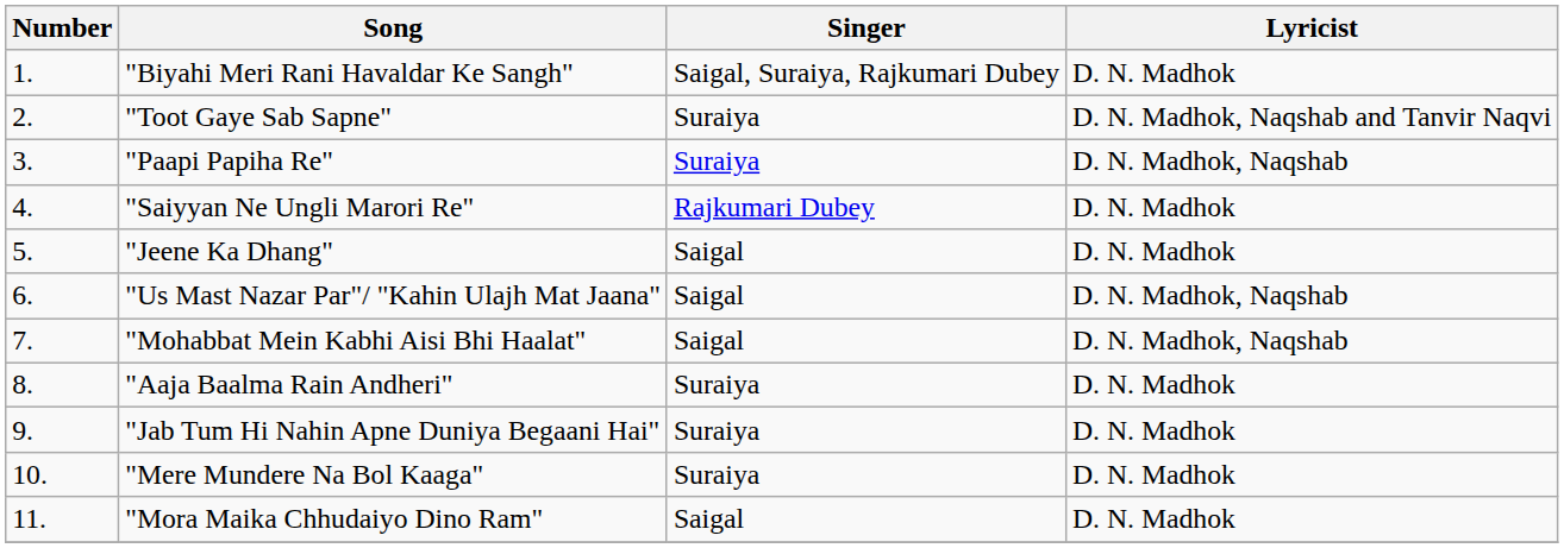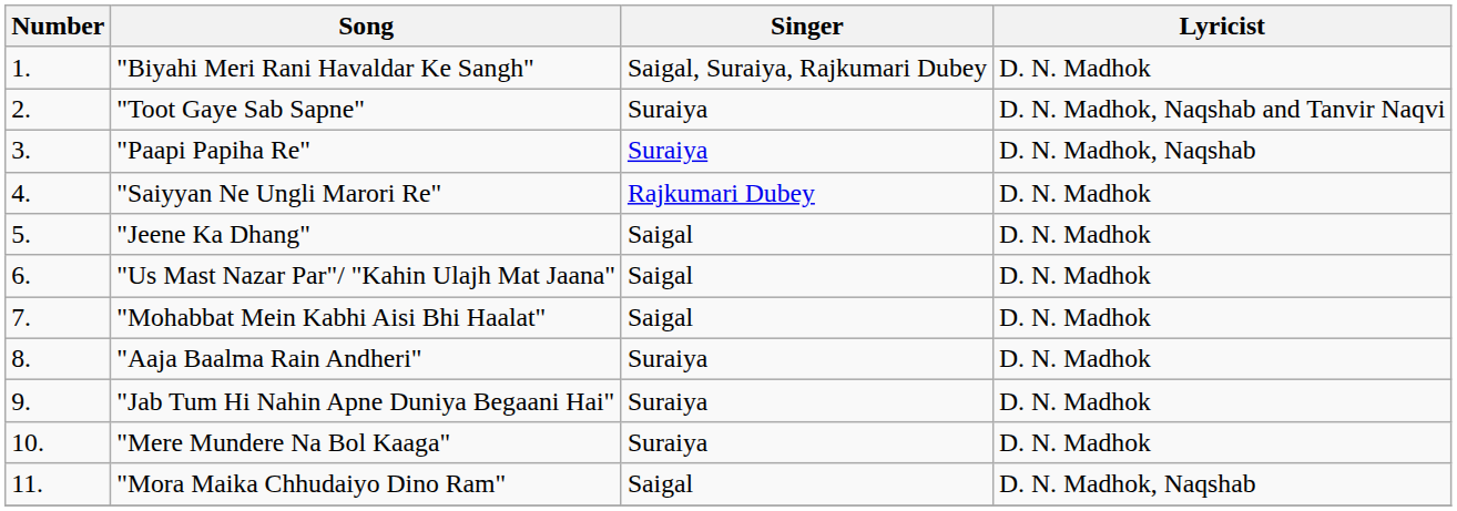"Us Mast Nazar Par"/ "Kahin Ulajh Mat Jaana" | Lyricist: D. N. Madhok, Naqshab -> D. N. Madhok
"Mohabbat Mein Kabhi Aisi Bhi Haalat" | Lyricist: D. N. Madhok, Naqshab -> D. N. Madhok
"Mora Maika Chhudaiyo Dino Ram" | Lyricist: D. N. Madhok -> D. N. Madhok, Naqshab
